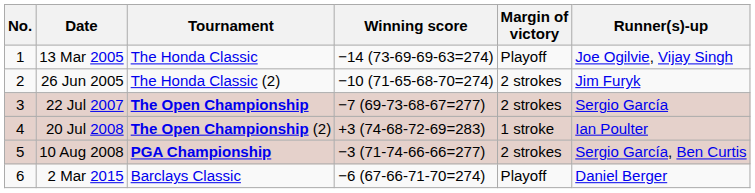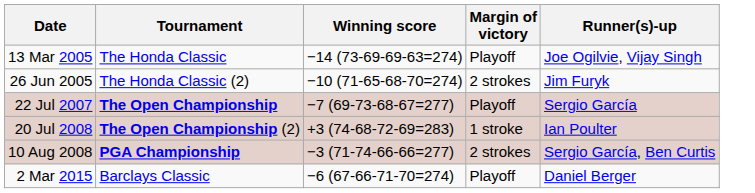- column: No. | 1 | 2 | 3 | 4 | 5 | 6
22 Jul 2007 | Margin of victory: 2 strokes -> Playoff
